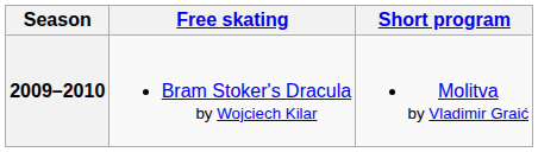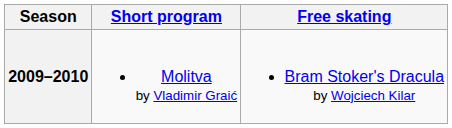columns swapped: Short program <-> Free skating
